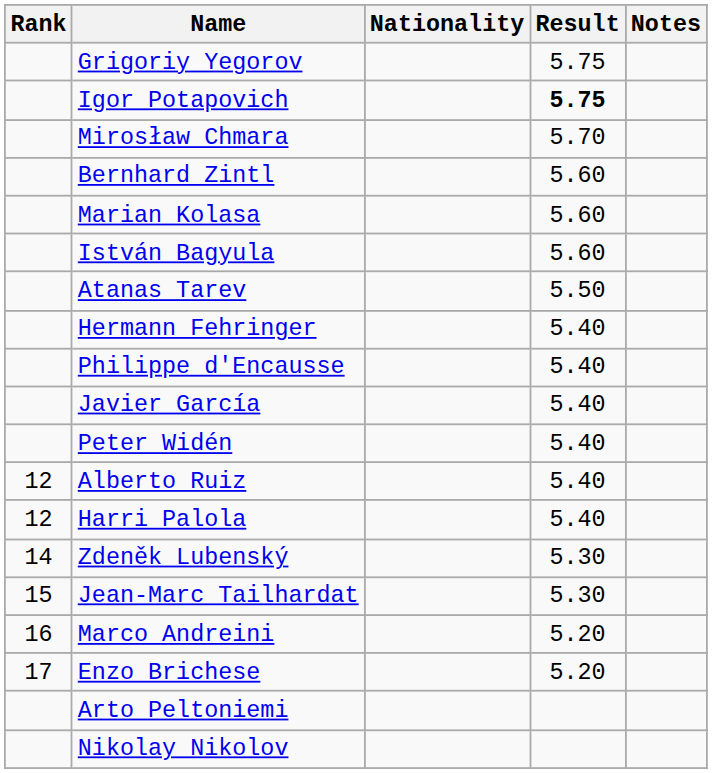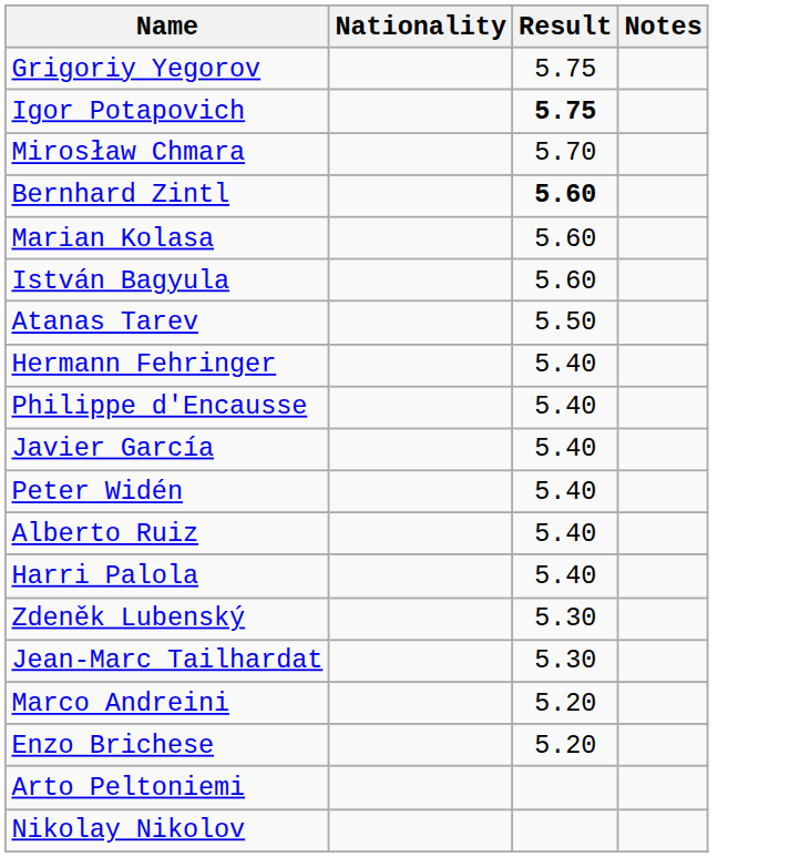- column: Rank | 12 | 12 | 14 | 15 | 16 | 17
Bernhard Zintl | Result: normal -> bold
